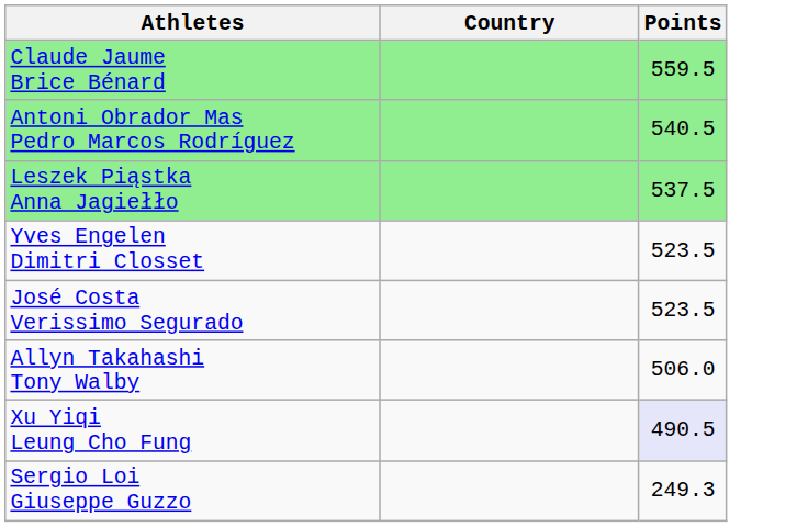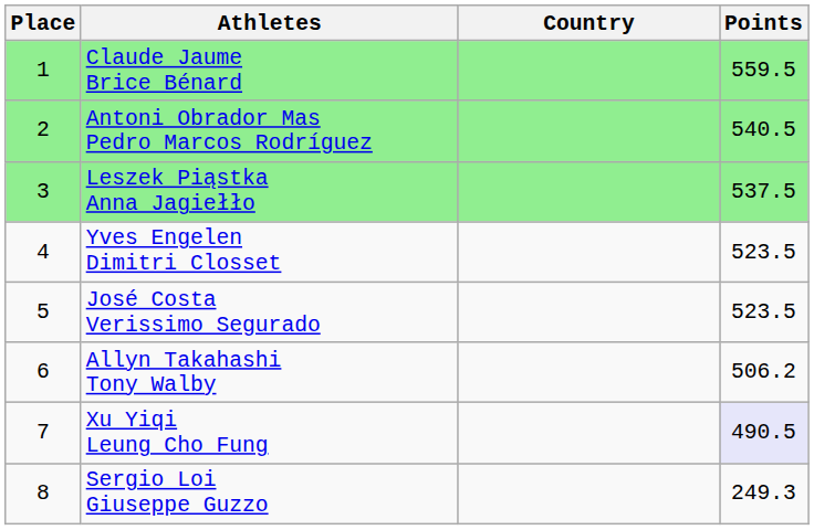+ column: Place | 1 | 2 | 3 | 4 | 5 | 6 | 7 | 8
Allyn Takahashi Tony Walby | Points: 506.0 -> 506.2
